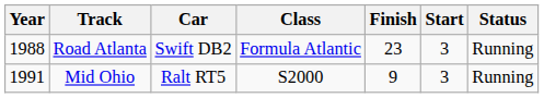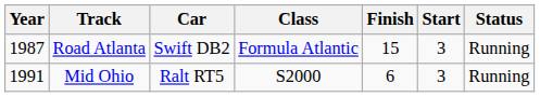Road Atlanta | Year: 1988 -> 1987
Road Atlanta | Finish: 23 -> 15
Mid Ohio | Finish: 9 -> 6
